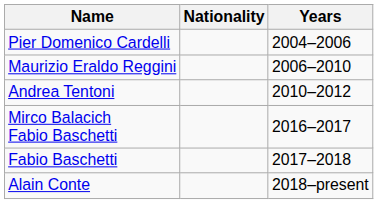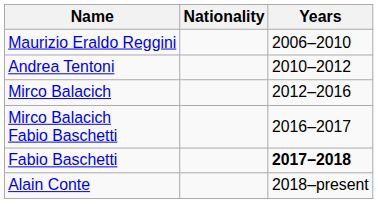- row: Pier Domenico Cardelli | 2004–2006
+ row: Mirco Balacich | 2012–2016
Fabio Baschetti | Years: normal -> bold
